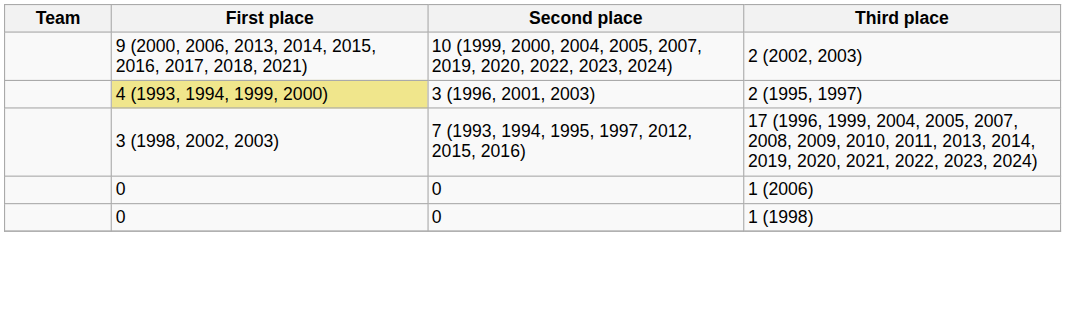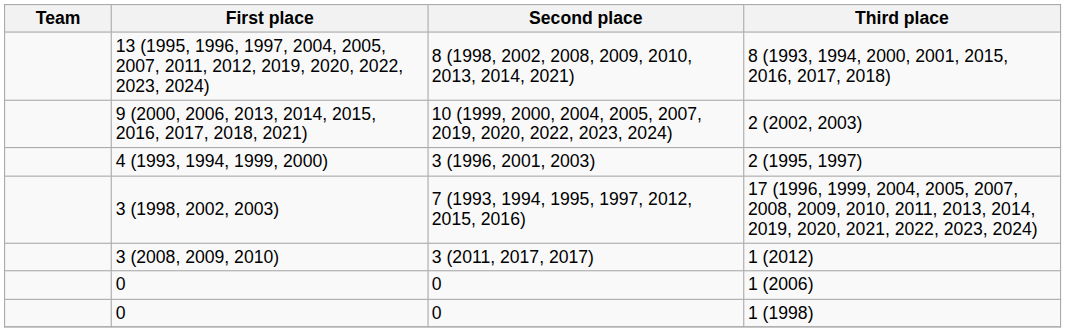+ row: 13 (1995, 1996, 1997, 2004, 2005, 2007, 2011, 2012, 2019, 2020, 2022, 2023, 2024) | 8 (1998, 2002, 2008, 2009, 2010, 2013, 2014, 2021) | 8 (1993, 1994, 2000, 2001, 2015, 2016, 2017, 2018)
2 (1995, 1997) | First place: khaki background -> no background
+ row: 3 (2008, 2009, 2010) | 3 (2011, 2017, 2017) | 1 (2012)
